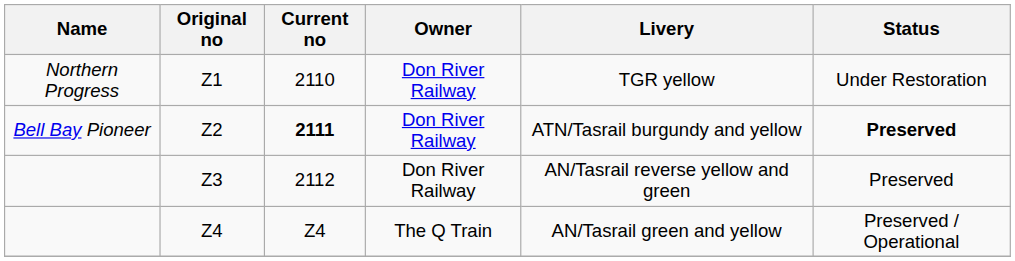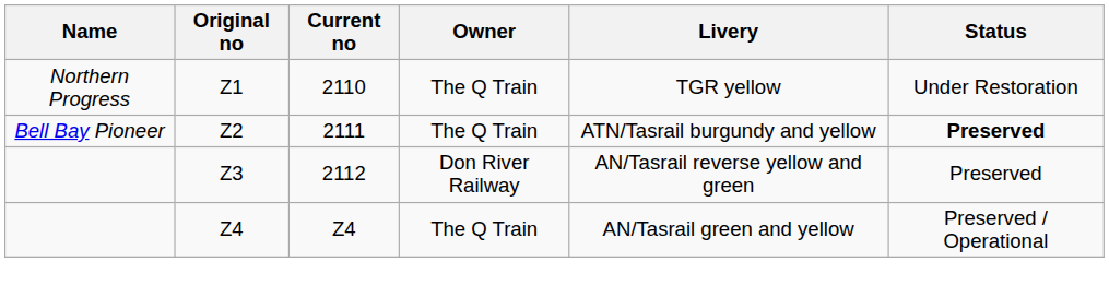Z1 | Owner: Don River Railway -> The Q Train
Z2 | Current no: bold -> normal
Z2 | Owner: Don River Railway -> The Q Train
